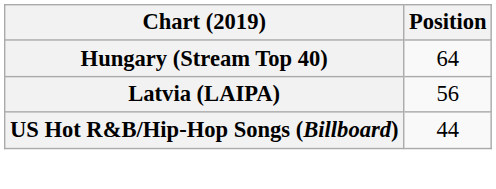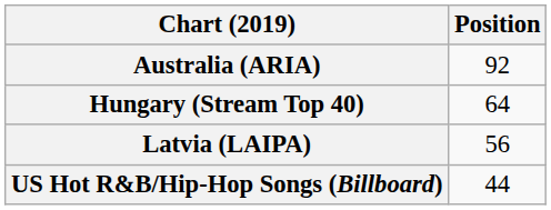+ row: Australia (ARIA) | 92
